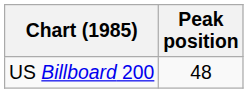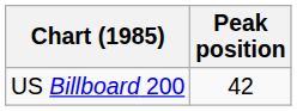US Billboard 200 | Peak position: 48 -> 42
